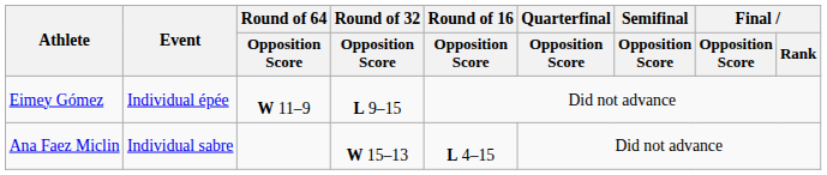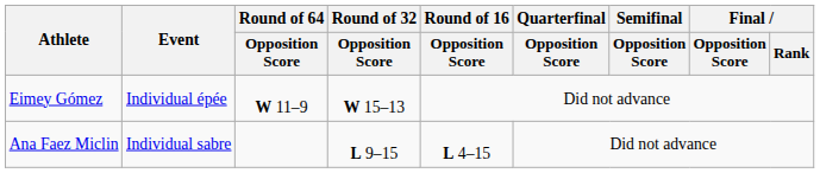Eimey Gómez | Round of 32 / Opposition Score: L 9–15 -> W 15–13
Ana Faez Miclin | Round of 32 / Opposition Score: W 15–13 -> L 9–15
